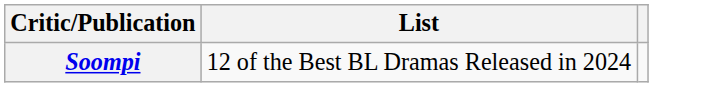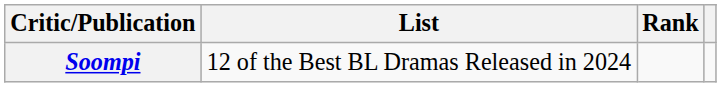+ column: Rank
